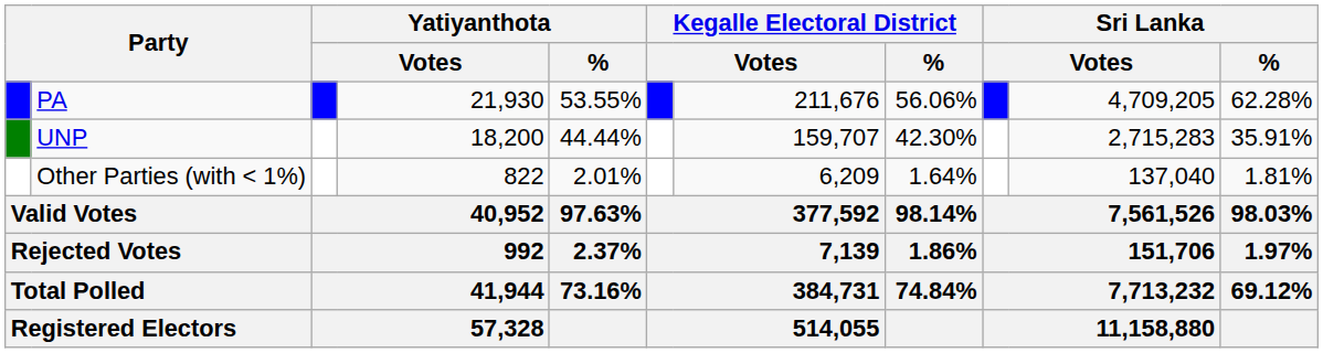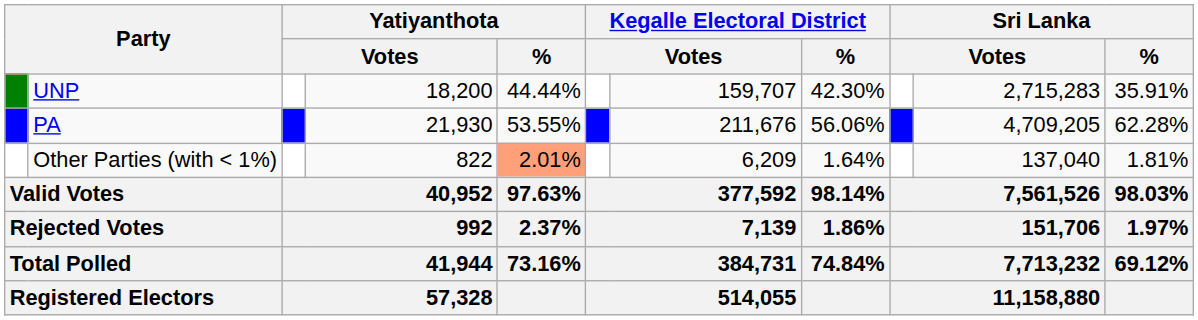rows swapped: PA <-> UNP
Other Parties (with < 1%) | Yatiyanthota / %: no background -> lightsalmon background
